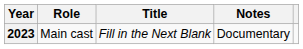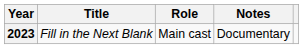columns swapped: Title <-> Role
